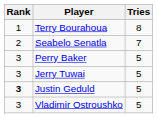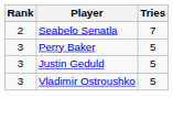- row: 1 | Terry Bourahoua | 8
- row: 3 | Jerry Tuwai | 5
Justin Geduld | Rank: bold -> normal
